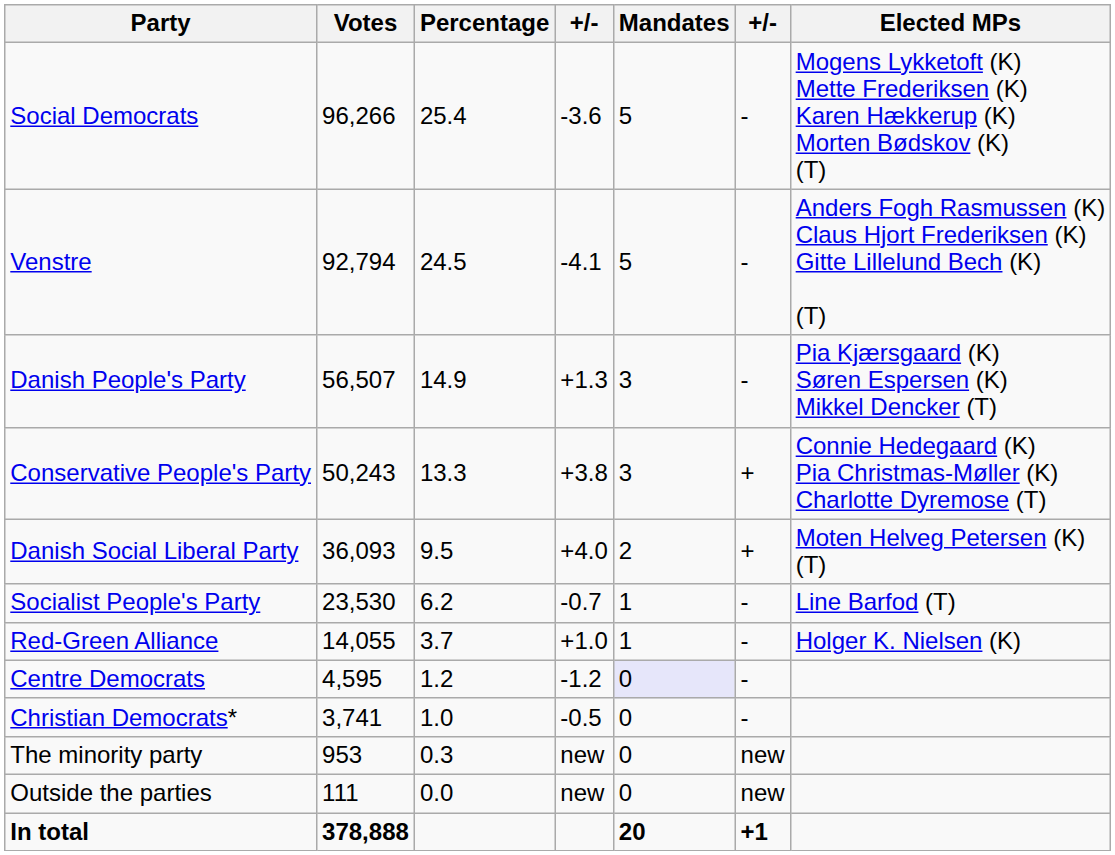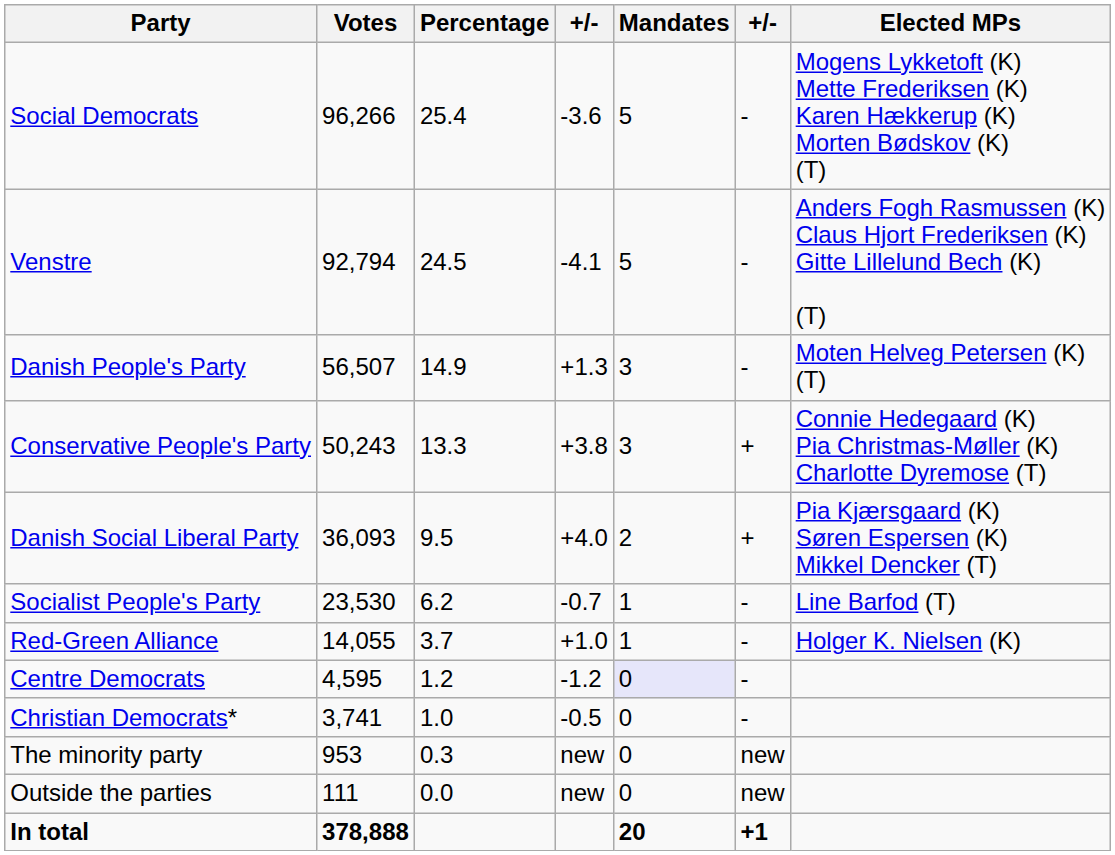Danish People's Party | Elected MPs: Pia Kjærsgaard (K) Søren Espersen (K) Mikkel Dencker (T) -> Moten Helveg Petersen (K) (T)
Danish Social Liberal Party | Elected MPs: Moten Helveg Petersen (K) (T) -> Pia Kjærsgaard (K) Søren Espersen (K) Mikkel Dencker (T)
